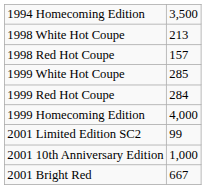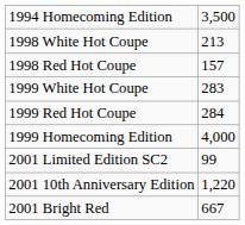1999 White Hot Coupe | column 2: 285 -> 283
2001 10th Anniversary Edition | column 2: 1,000 -> 1,220
